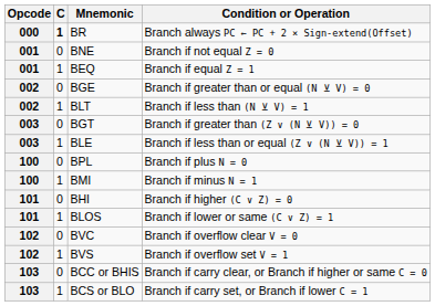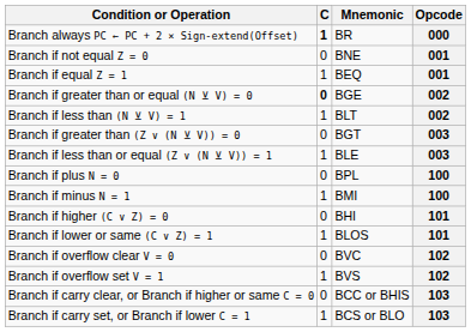columns swapped: Opcode <-> Condition or Operation
BGE | C: normal -> bold
